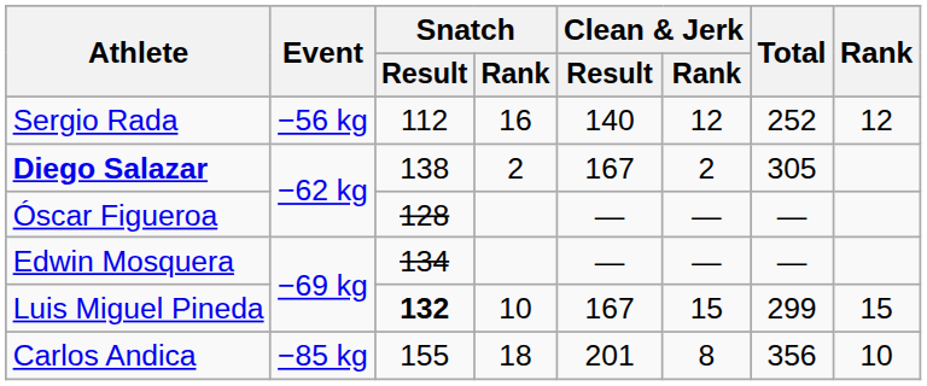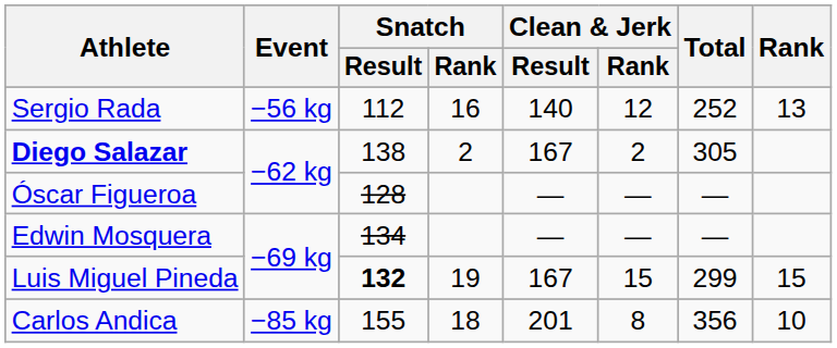Sergio Rada | Rank: 12 -> 13
Luis Miguel Pineda | Snatch / Rank: 10 -> 19
